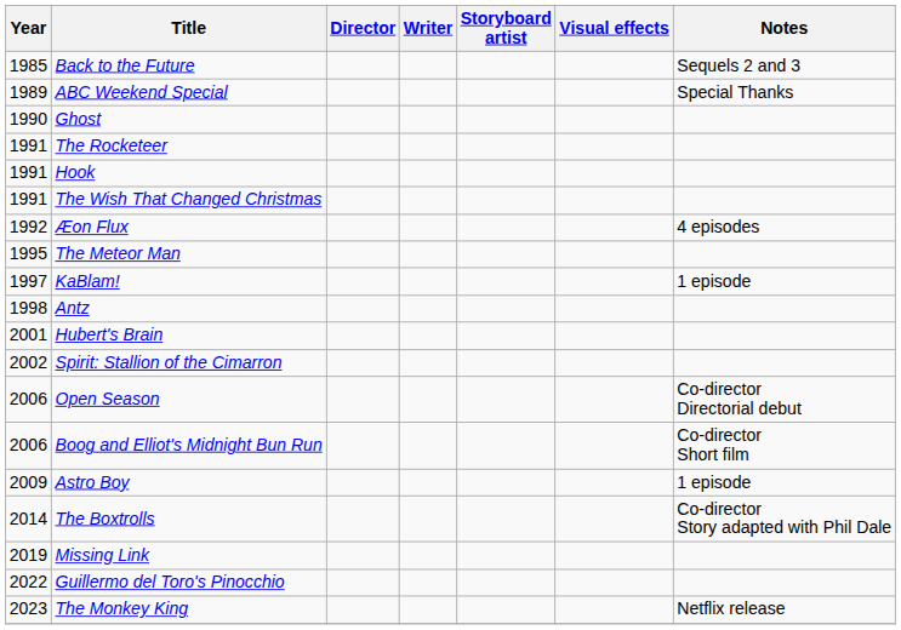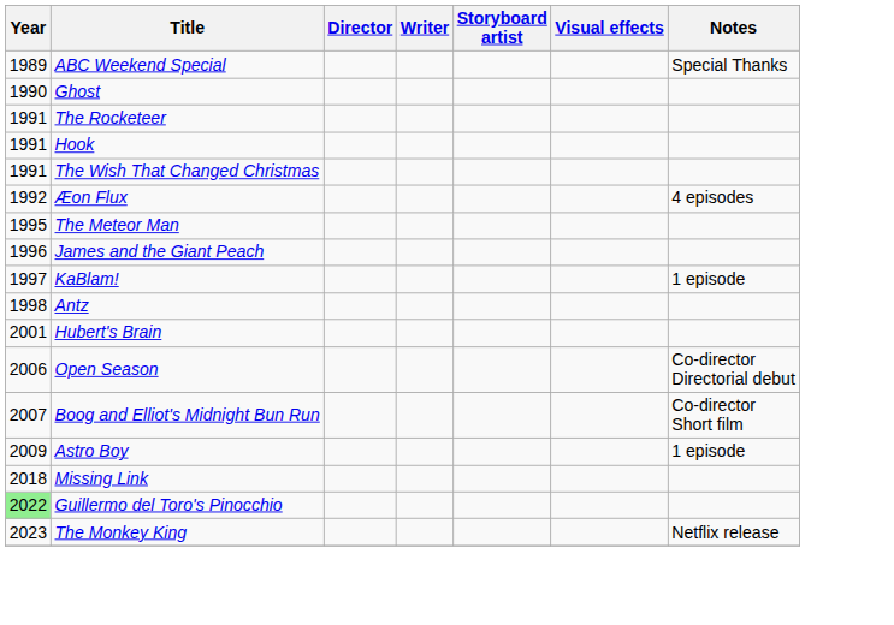- row: 1985 | Back to the Future | Sequels 2 and 3
+ row: 1996 | James and the Giant Peach
- row: 2002 | Spirit: Stallion of the Cimarron
Boog and Elliot's Midnight Bun Run | Year: 2006 -> 2007
- row: 2014 | The Boxtrolls | Co-director Story adapted with Phil Dale
Missing Link | Year: 2019 -> 2018
Guillermo del Toro's Pinocchio | Year: no background -> lightgreen background
